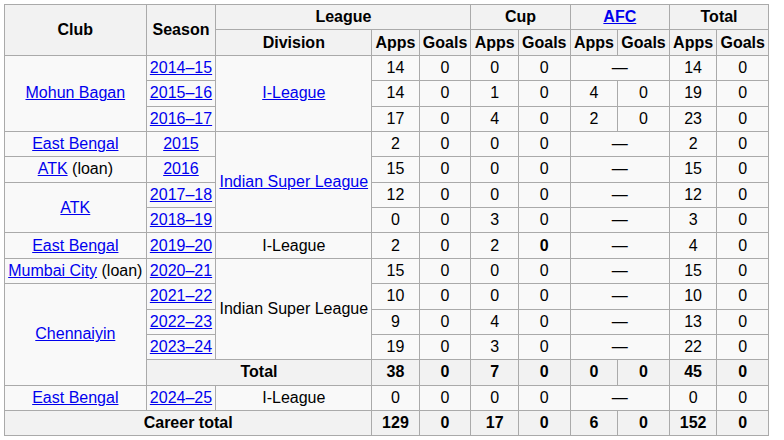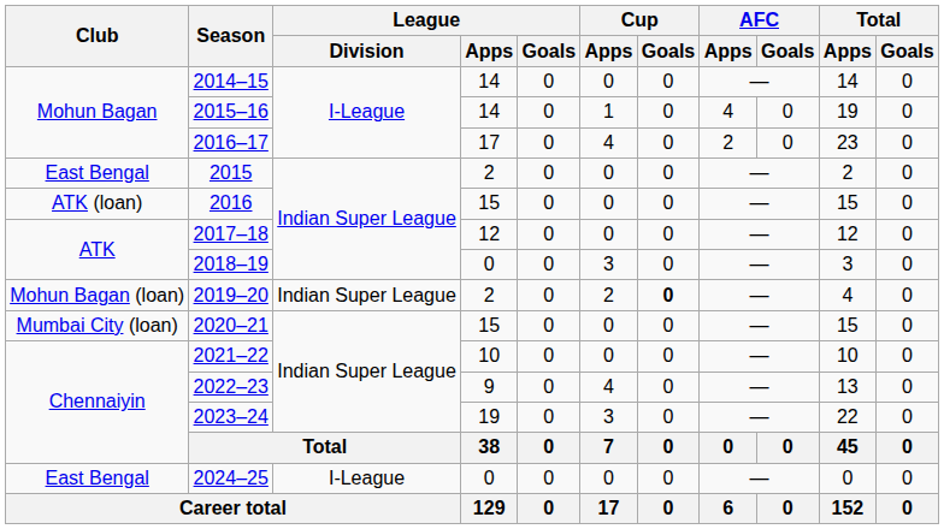2019–20 | Club: East Bengal -> Mohun Bagan (loan)
2019–20 | League / Division: I-League -> Indian Super League
